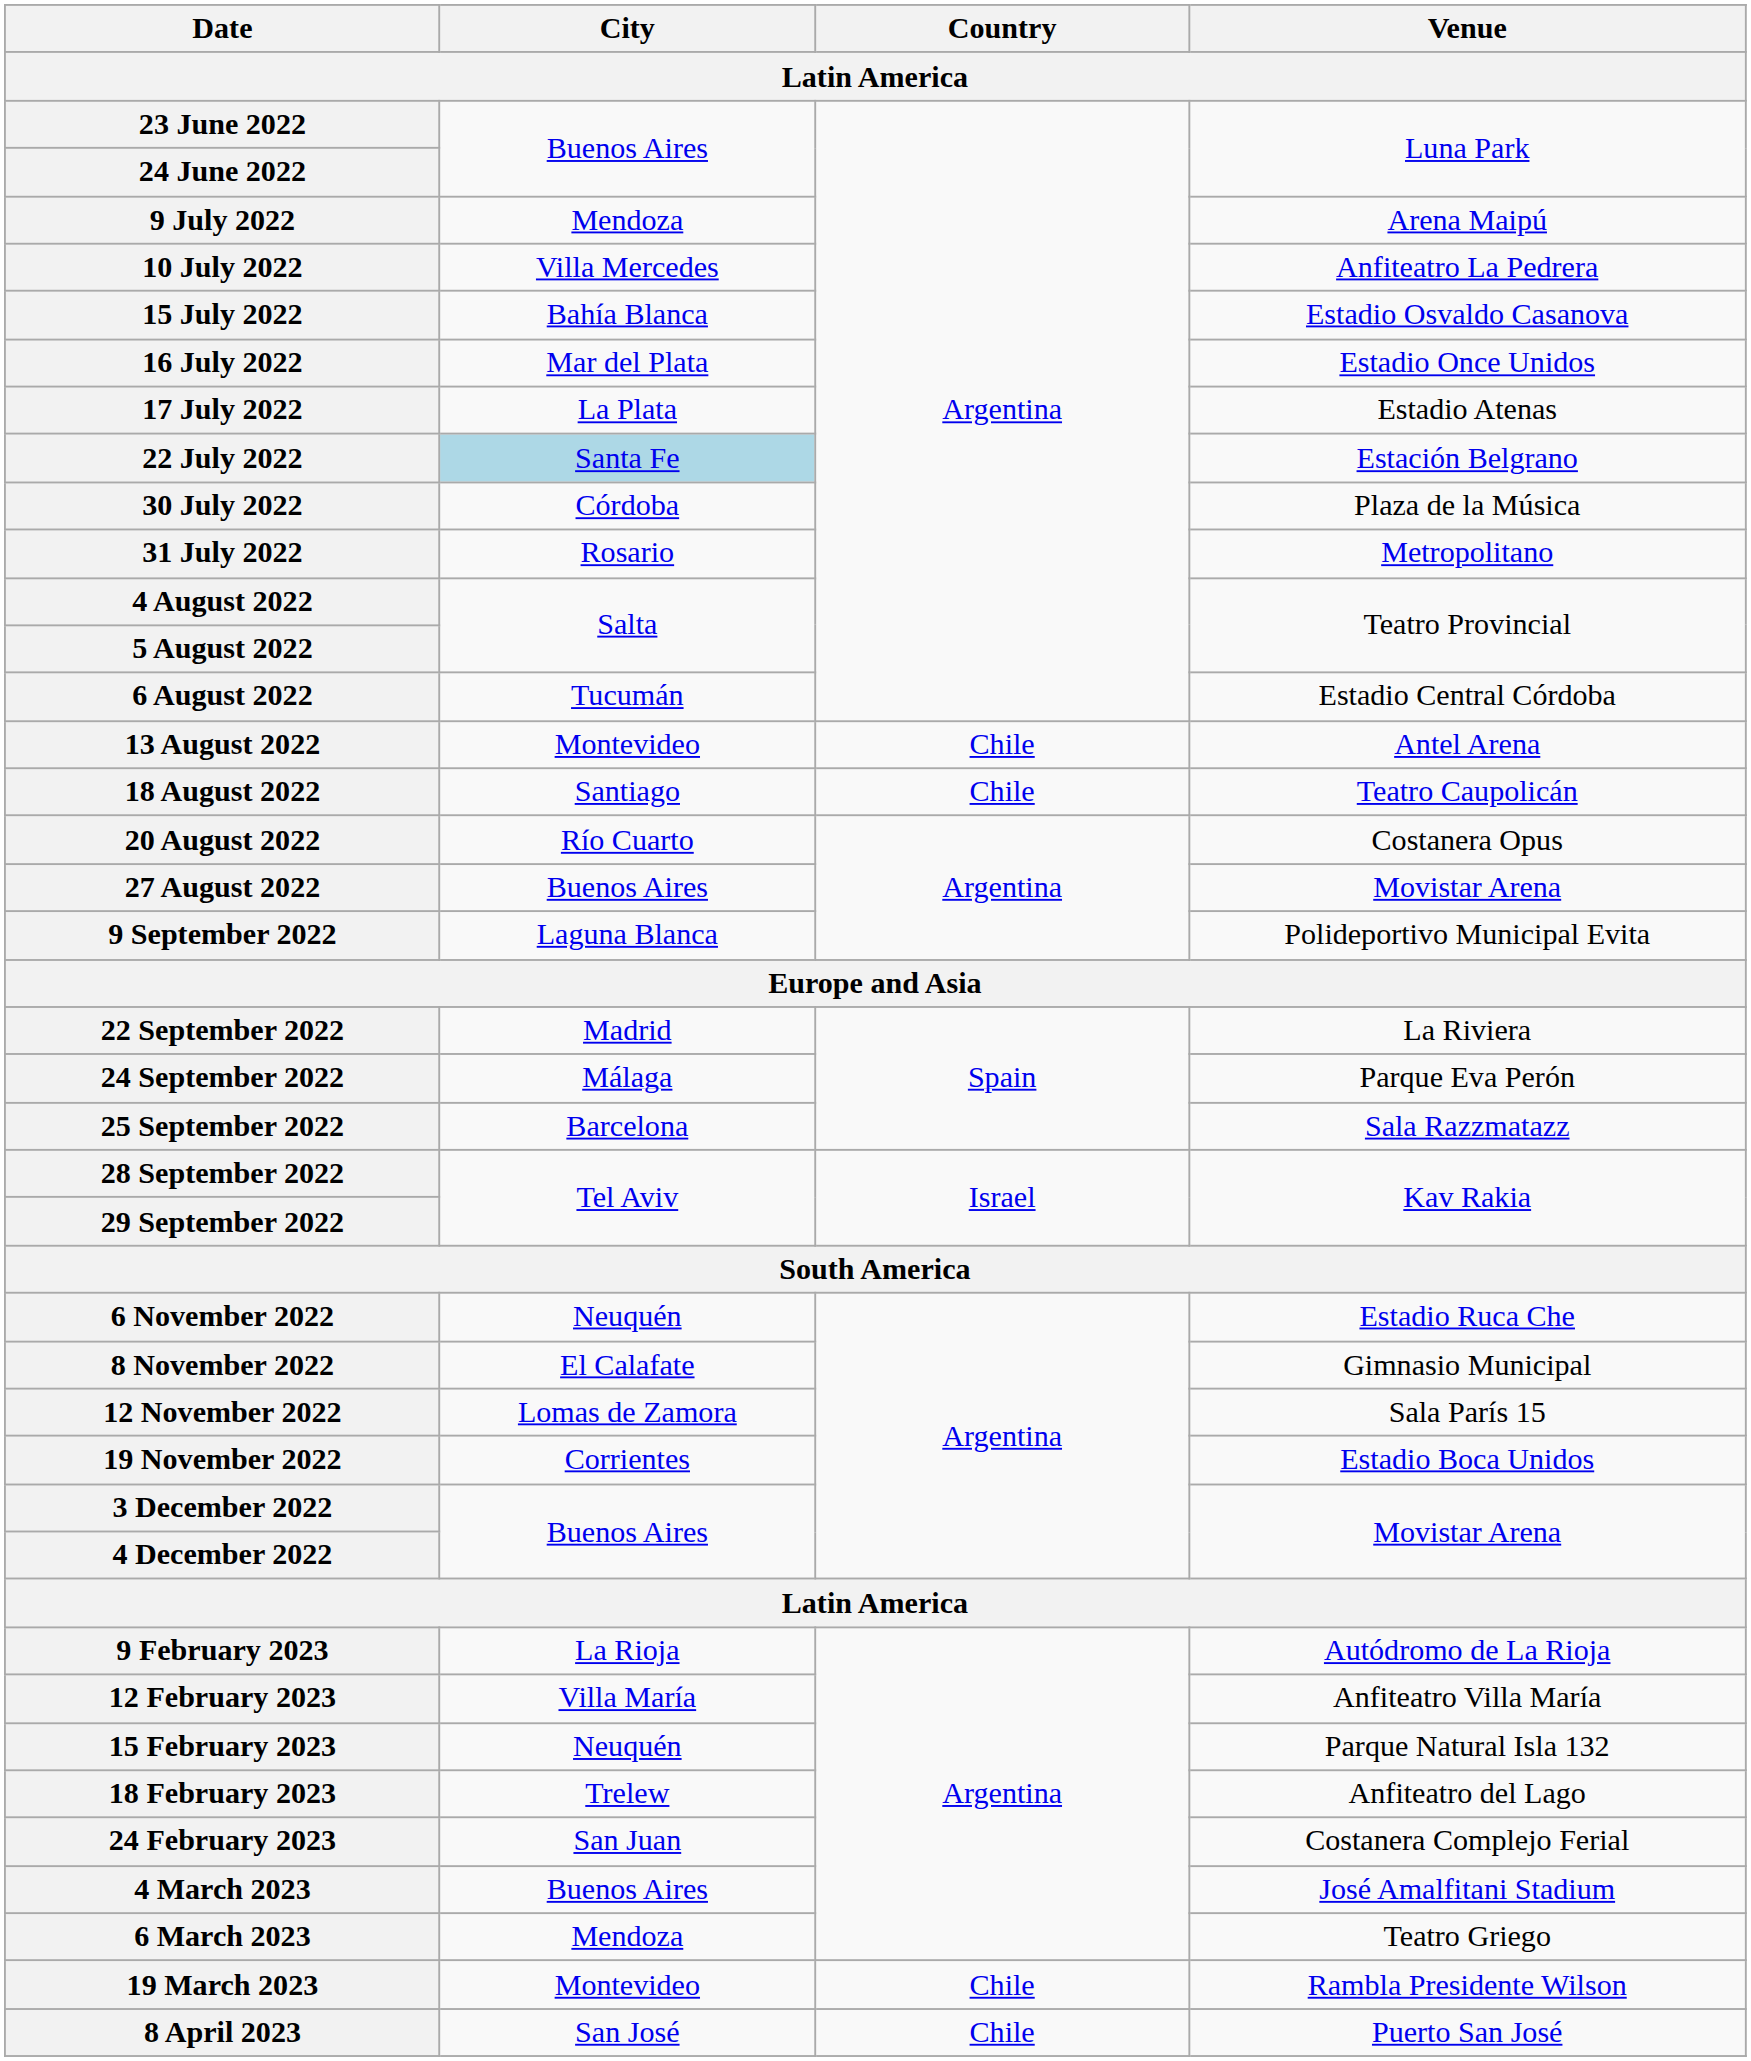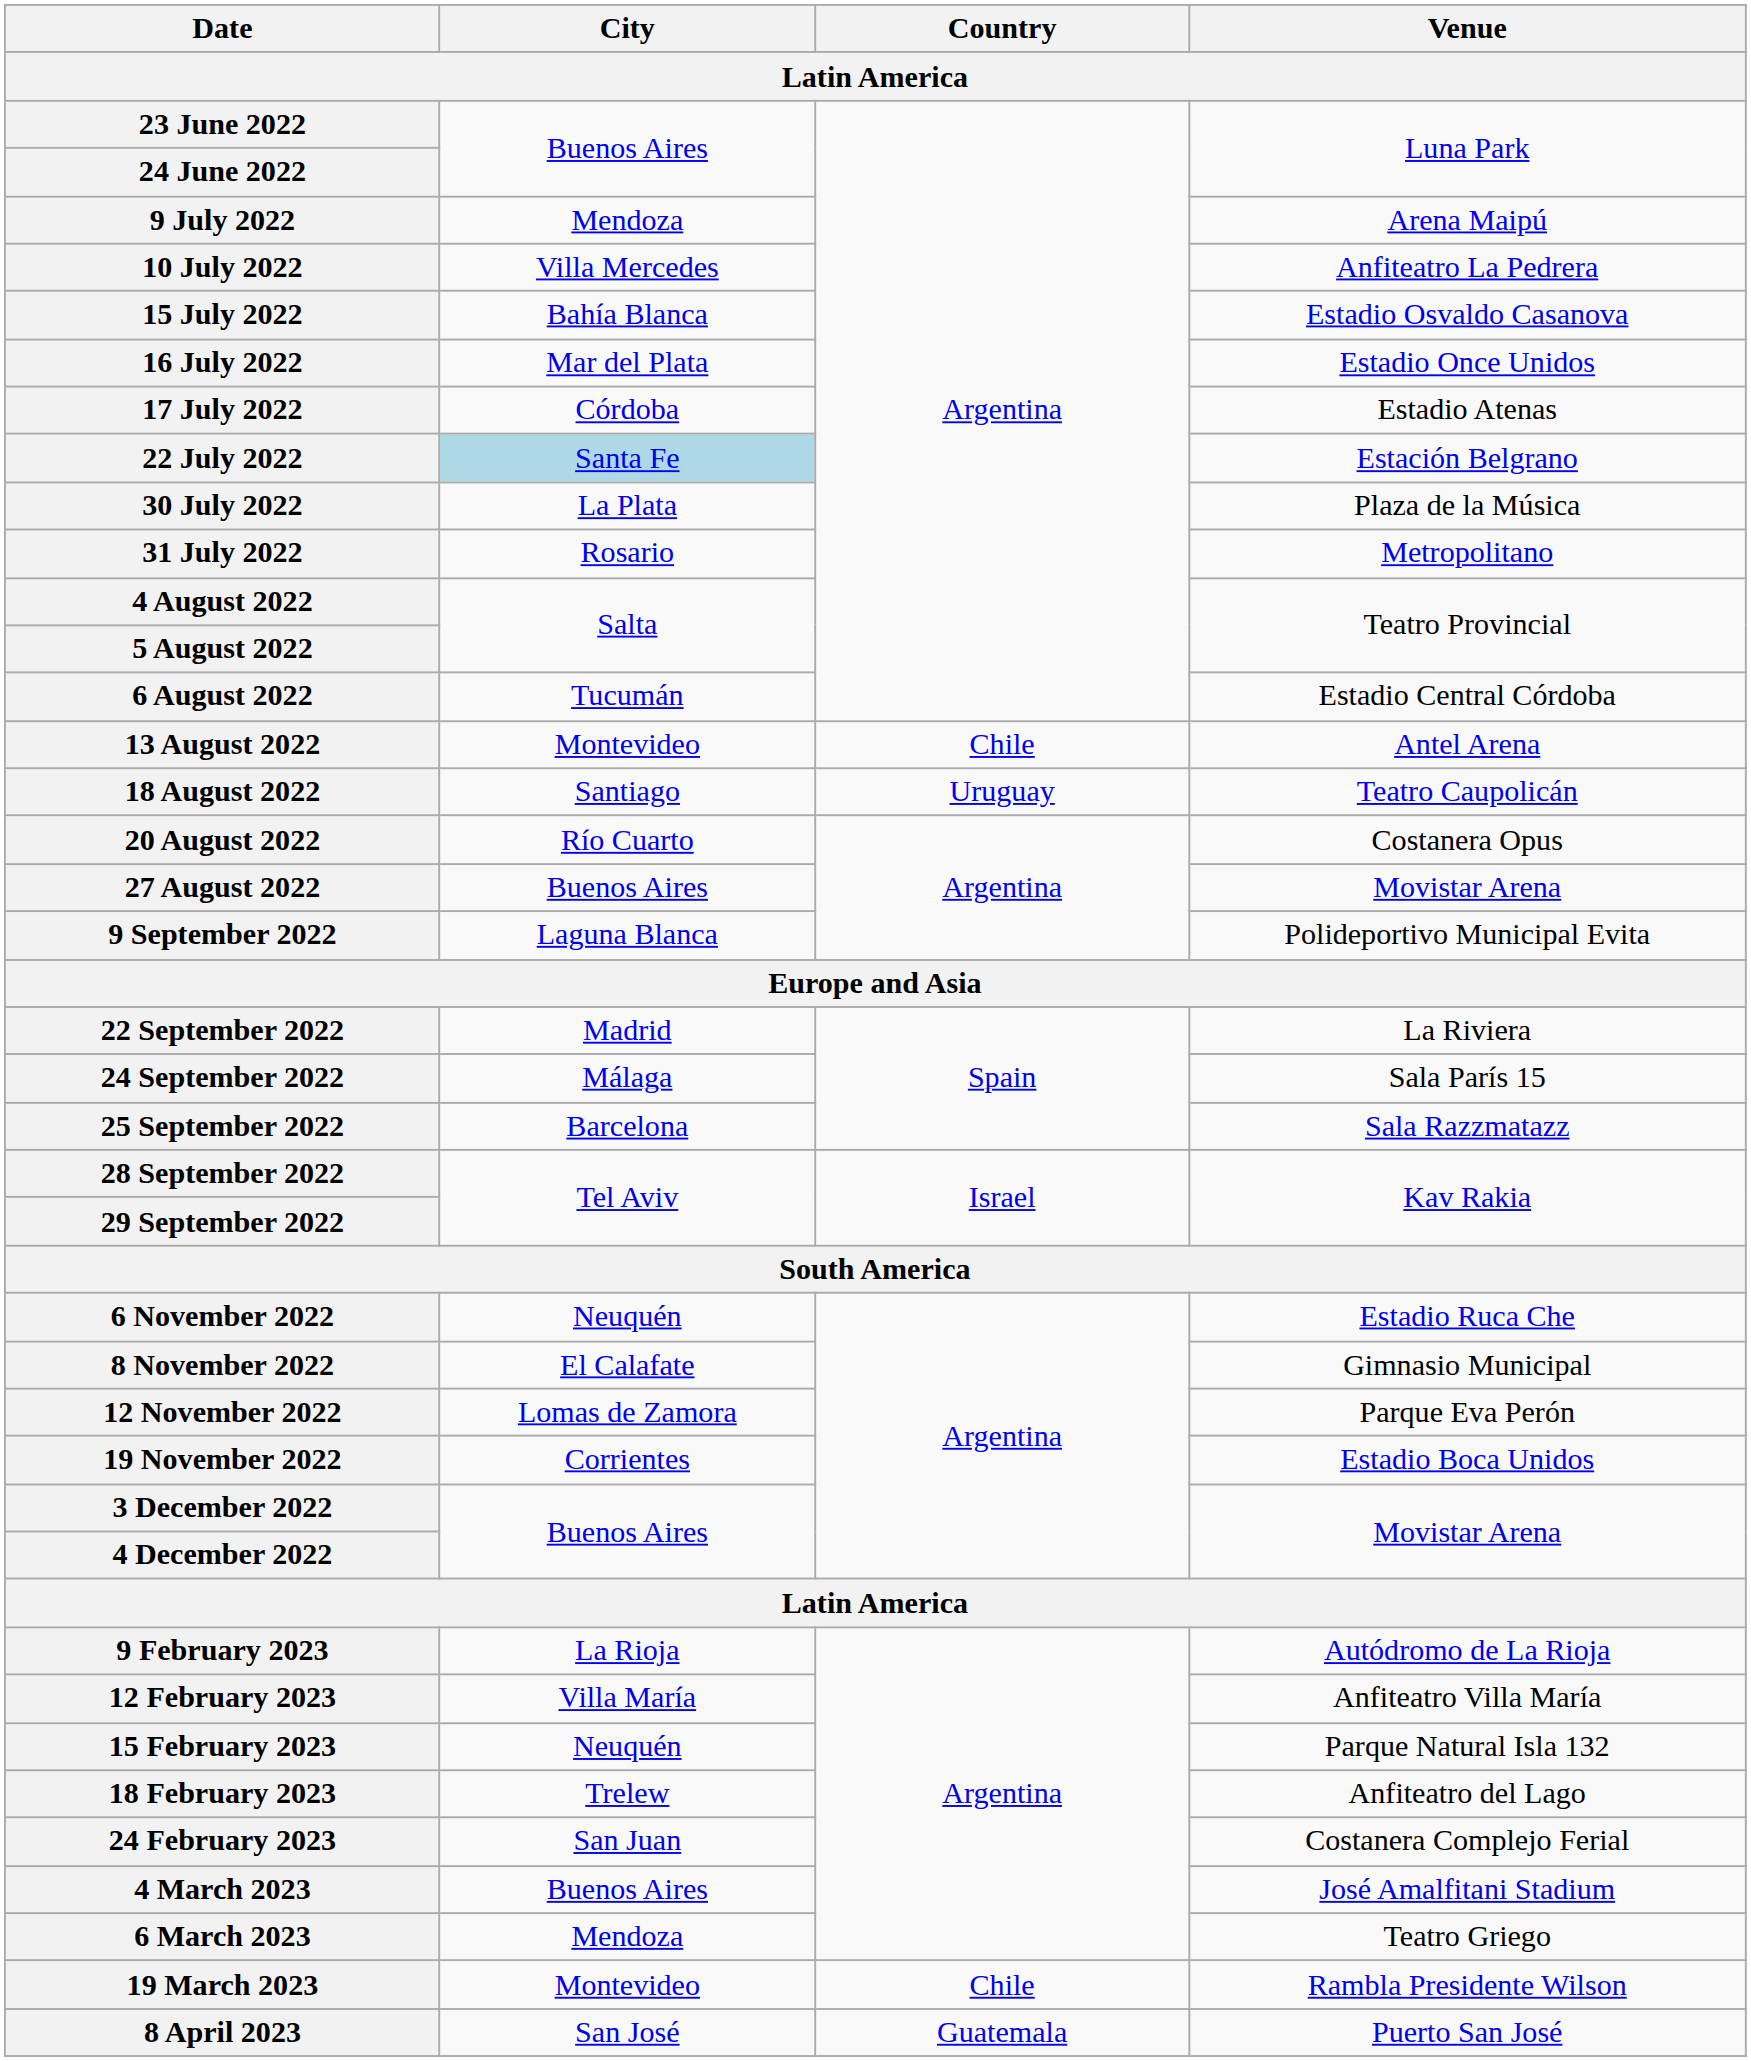17 July 2022 | City: La Plata -> Córdoba
30 July 2022 | City: Córdoba -> La Plata
18 August 2022 | Country: Chile -> Uruguay
24 September 2022 | Venue: Parque Eva Perón -> Sala París 15
12 November 2022 | Venue: Sala París 15 -> Parque Eva Perón
8 April 2023 | Country: Chile -> Guatemala
